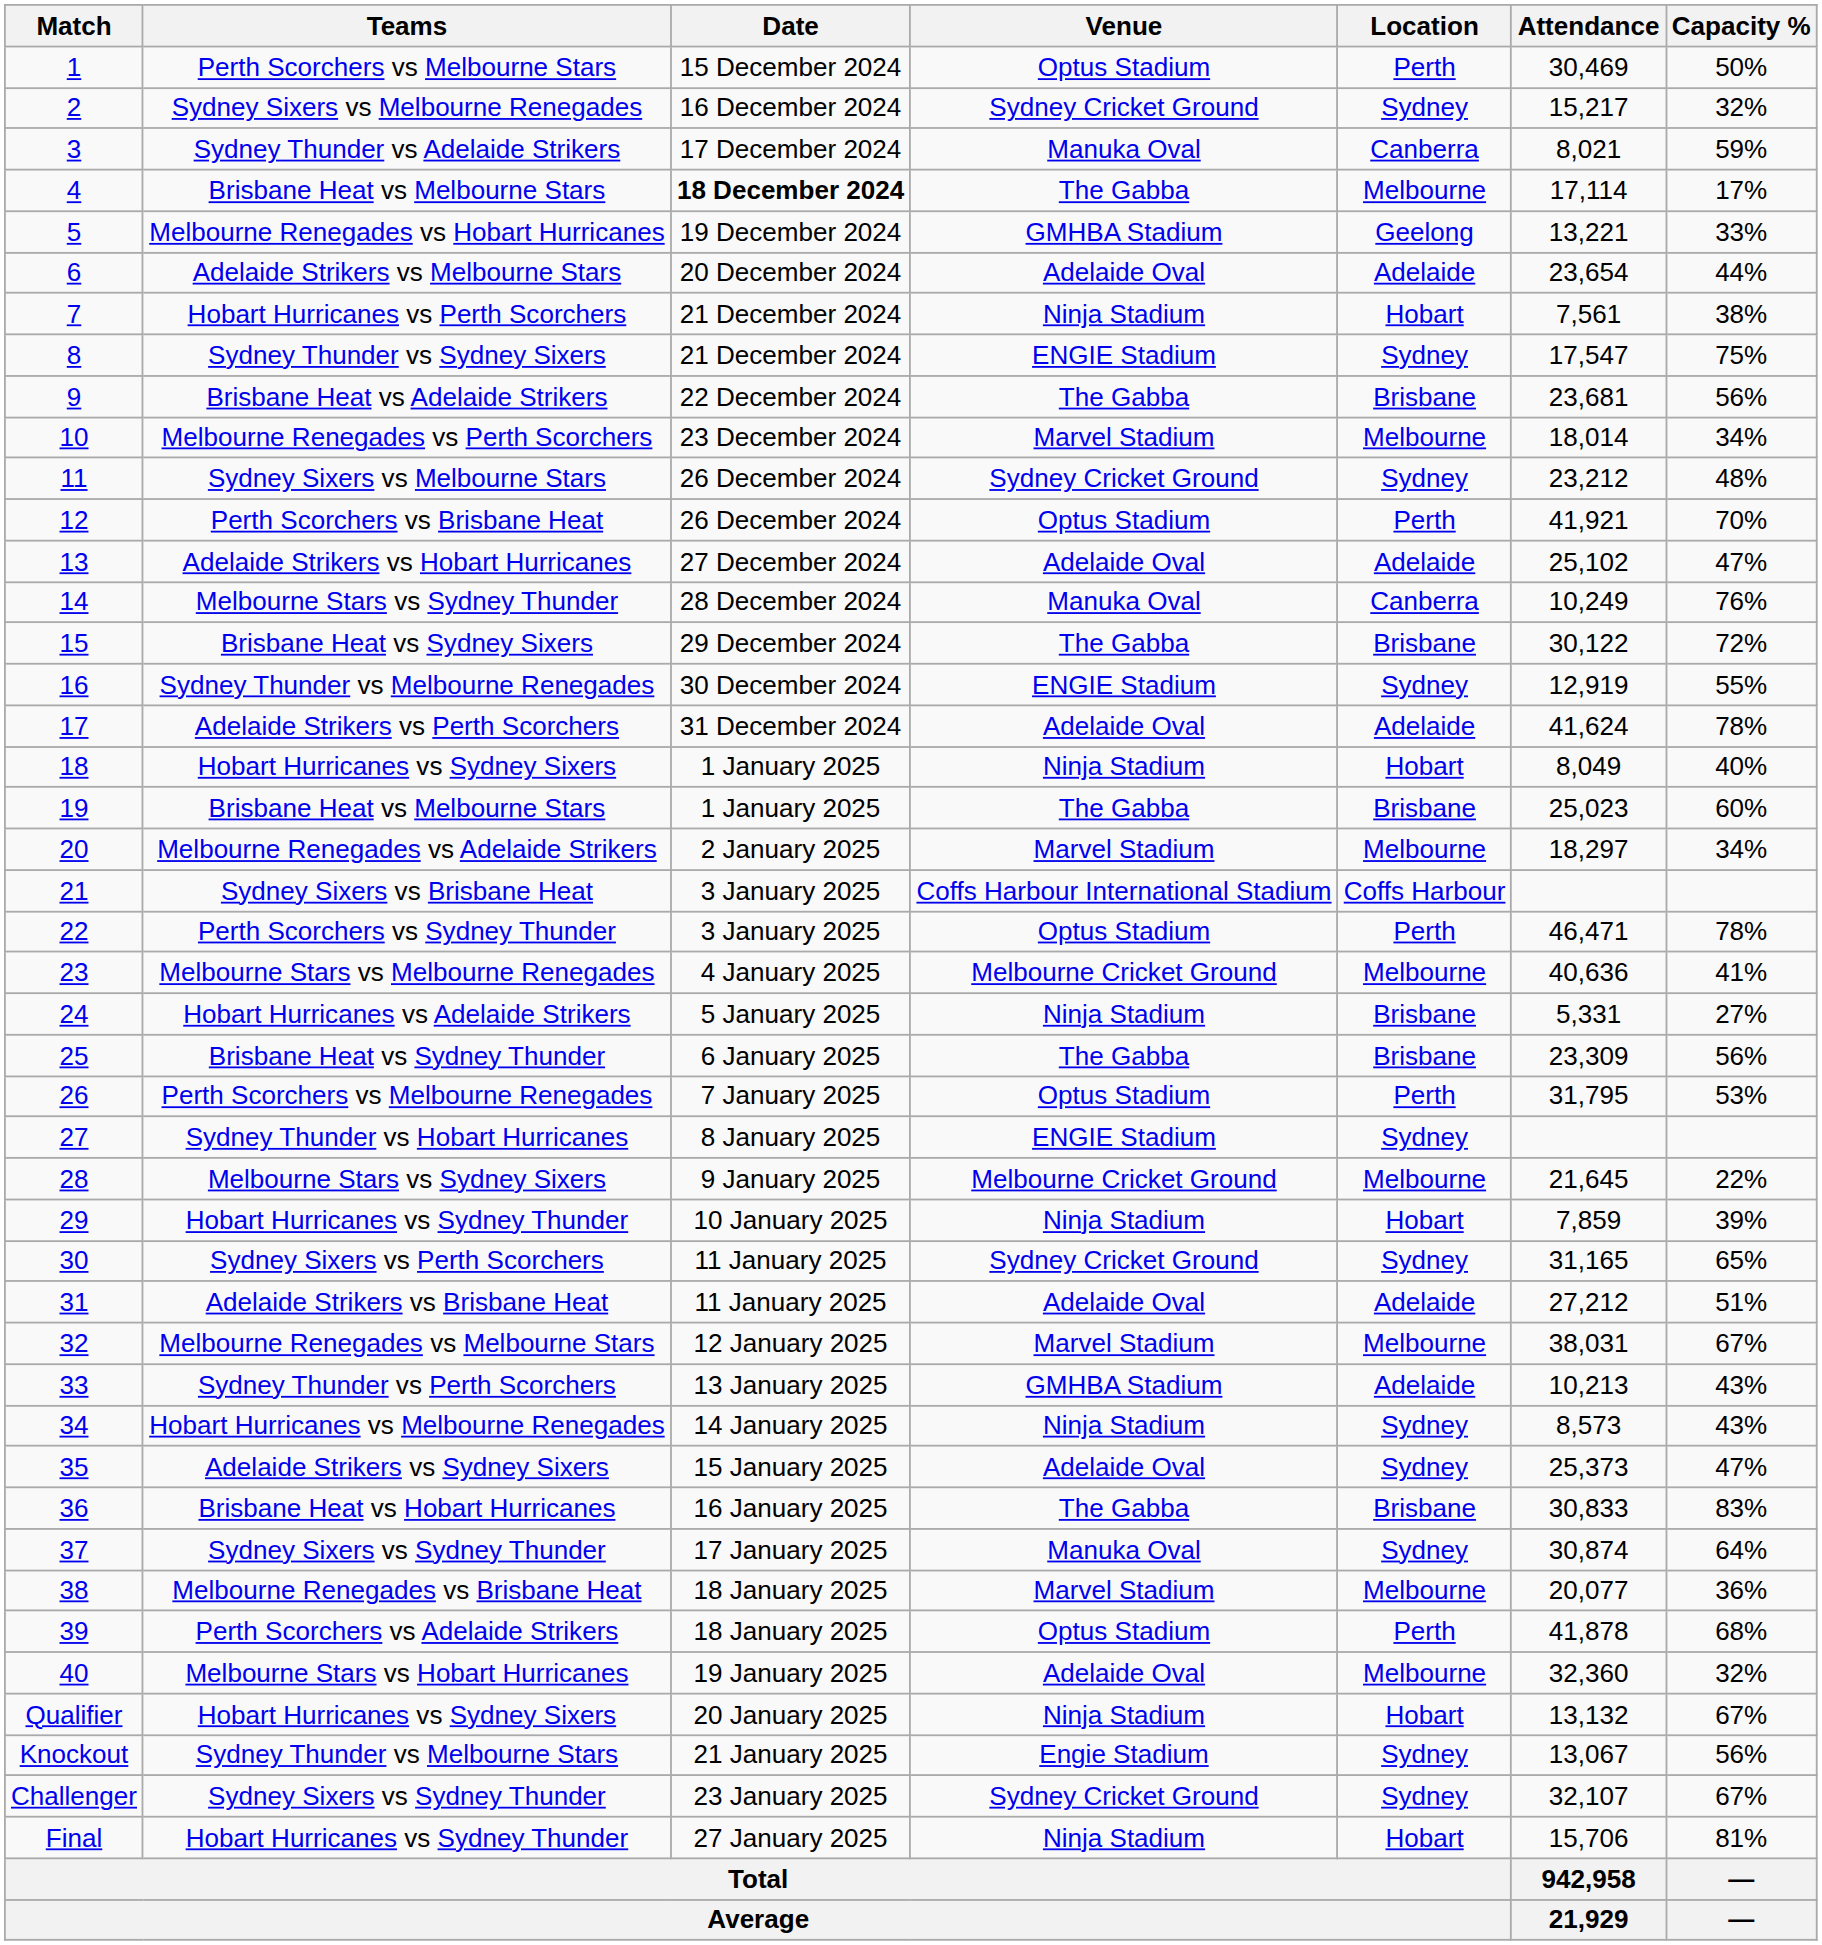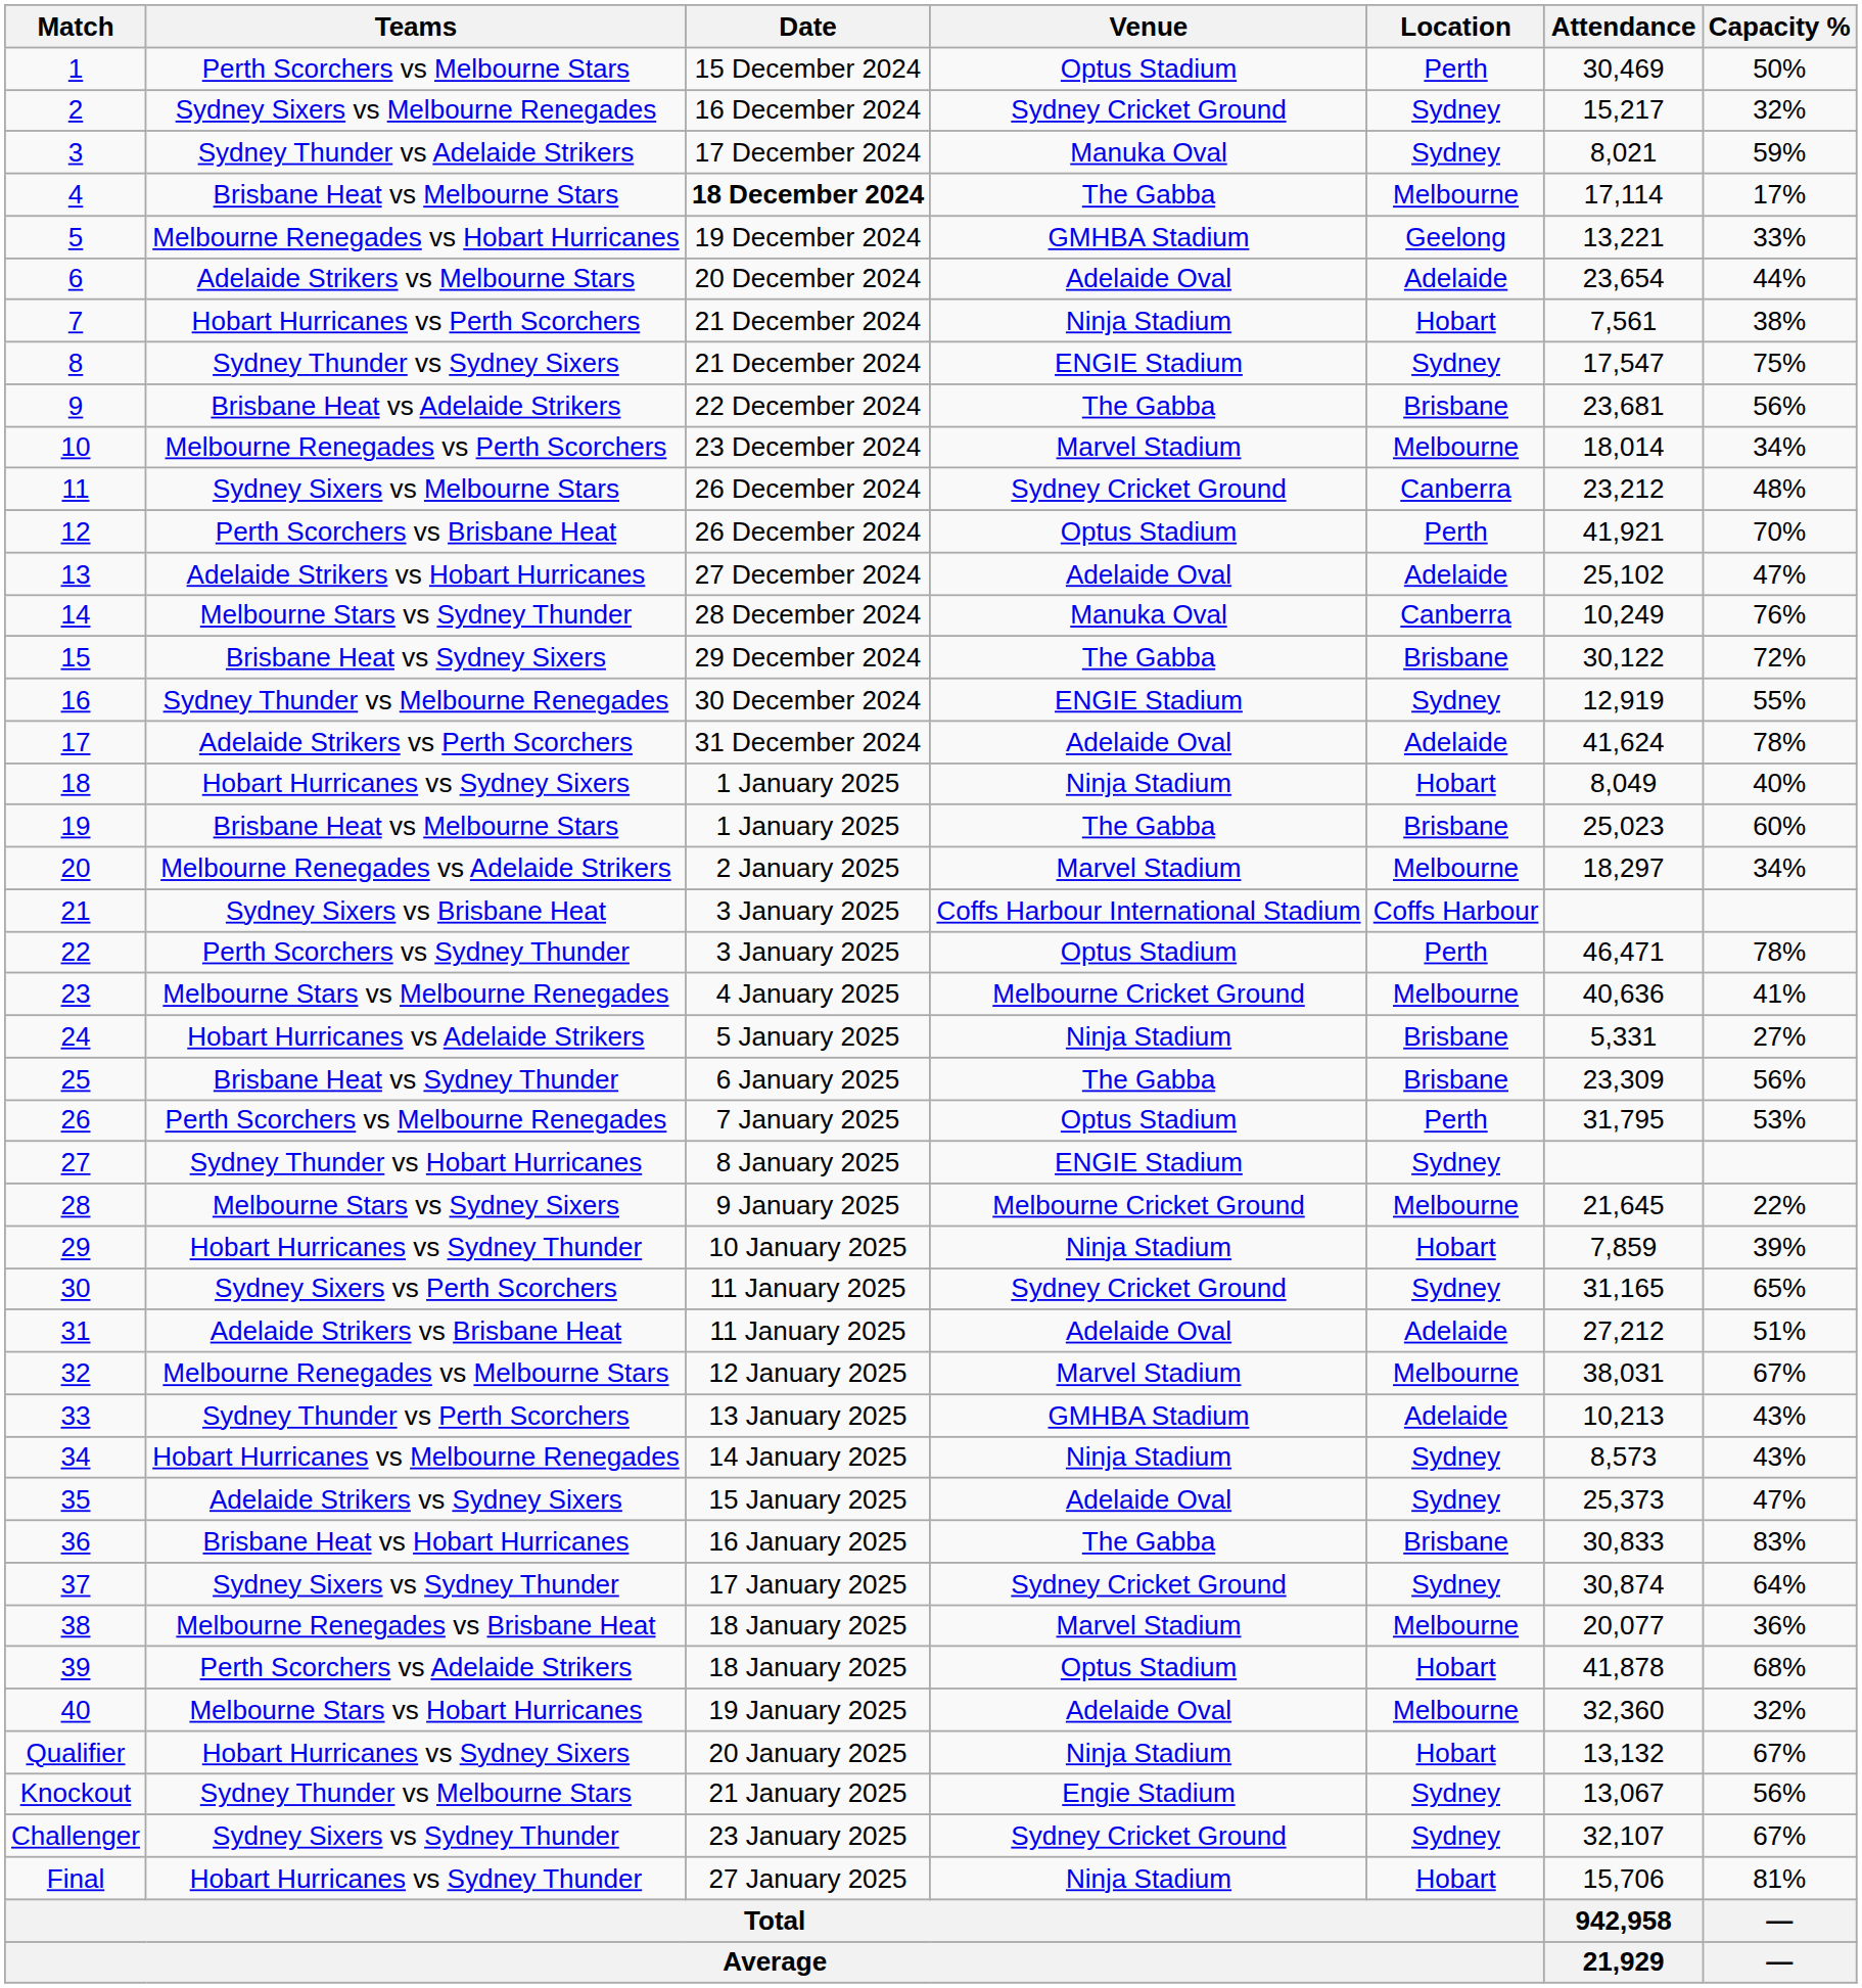Sydney Thunder vs Adelaide Strikers | Location: Canberra -> Sydney
Sydney Sixers vs Melbourne Stars | Location: Sydney -> Canberra
37 / Sydney Sixers vs Sydney Thunder | Venue: Manuka Oval -> Sydney Cricket Ground
Perth Scorchers vs Adelaide Strikers | Location: Perth -> Hobart
